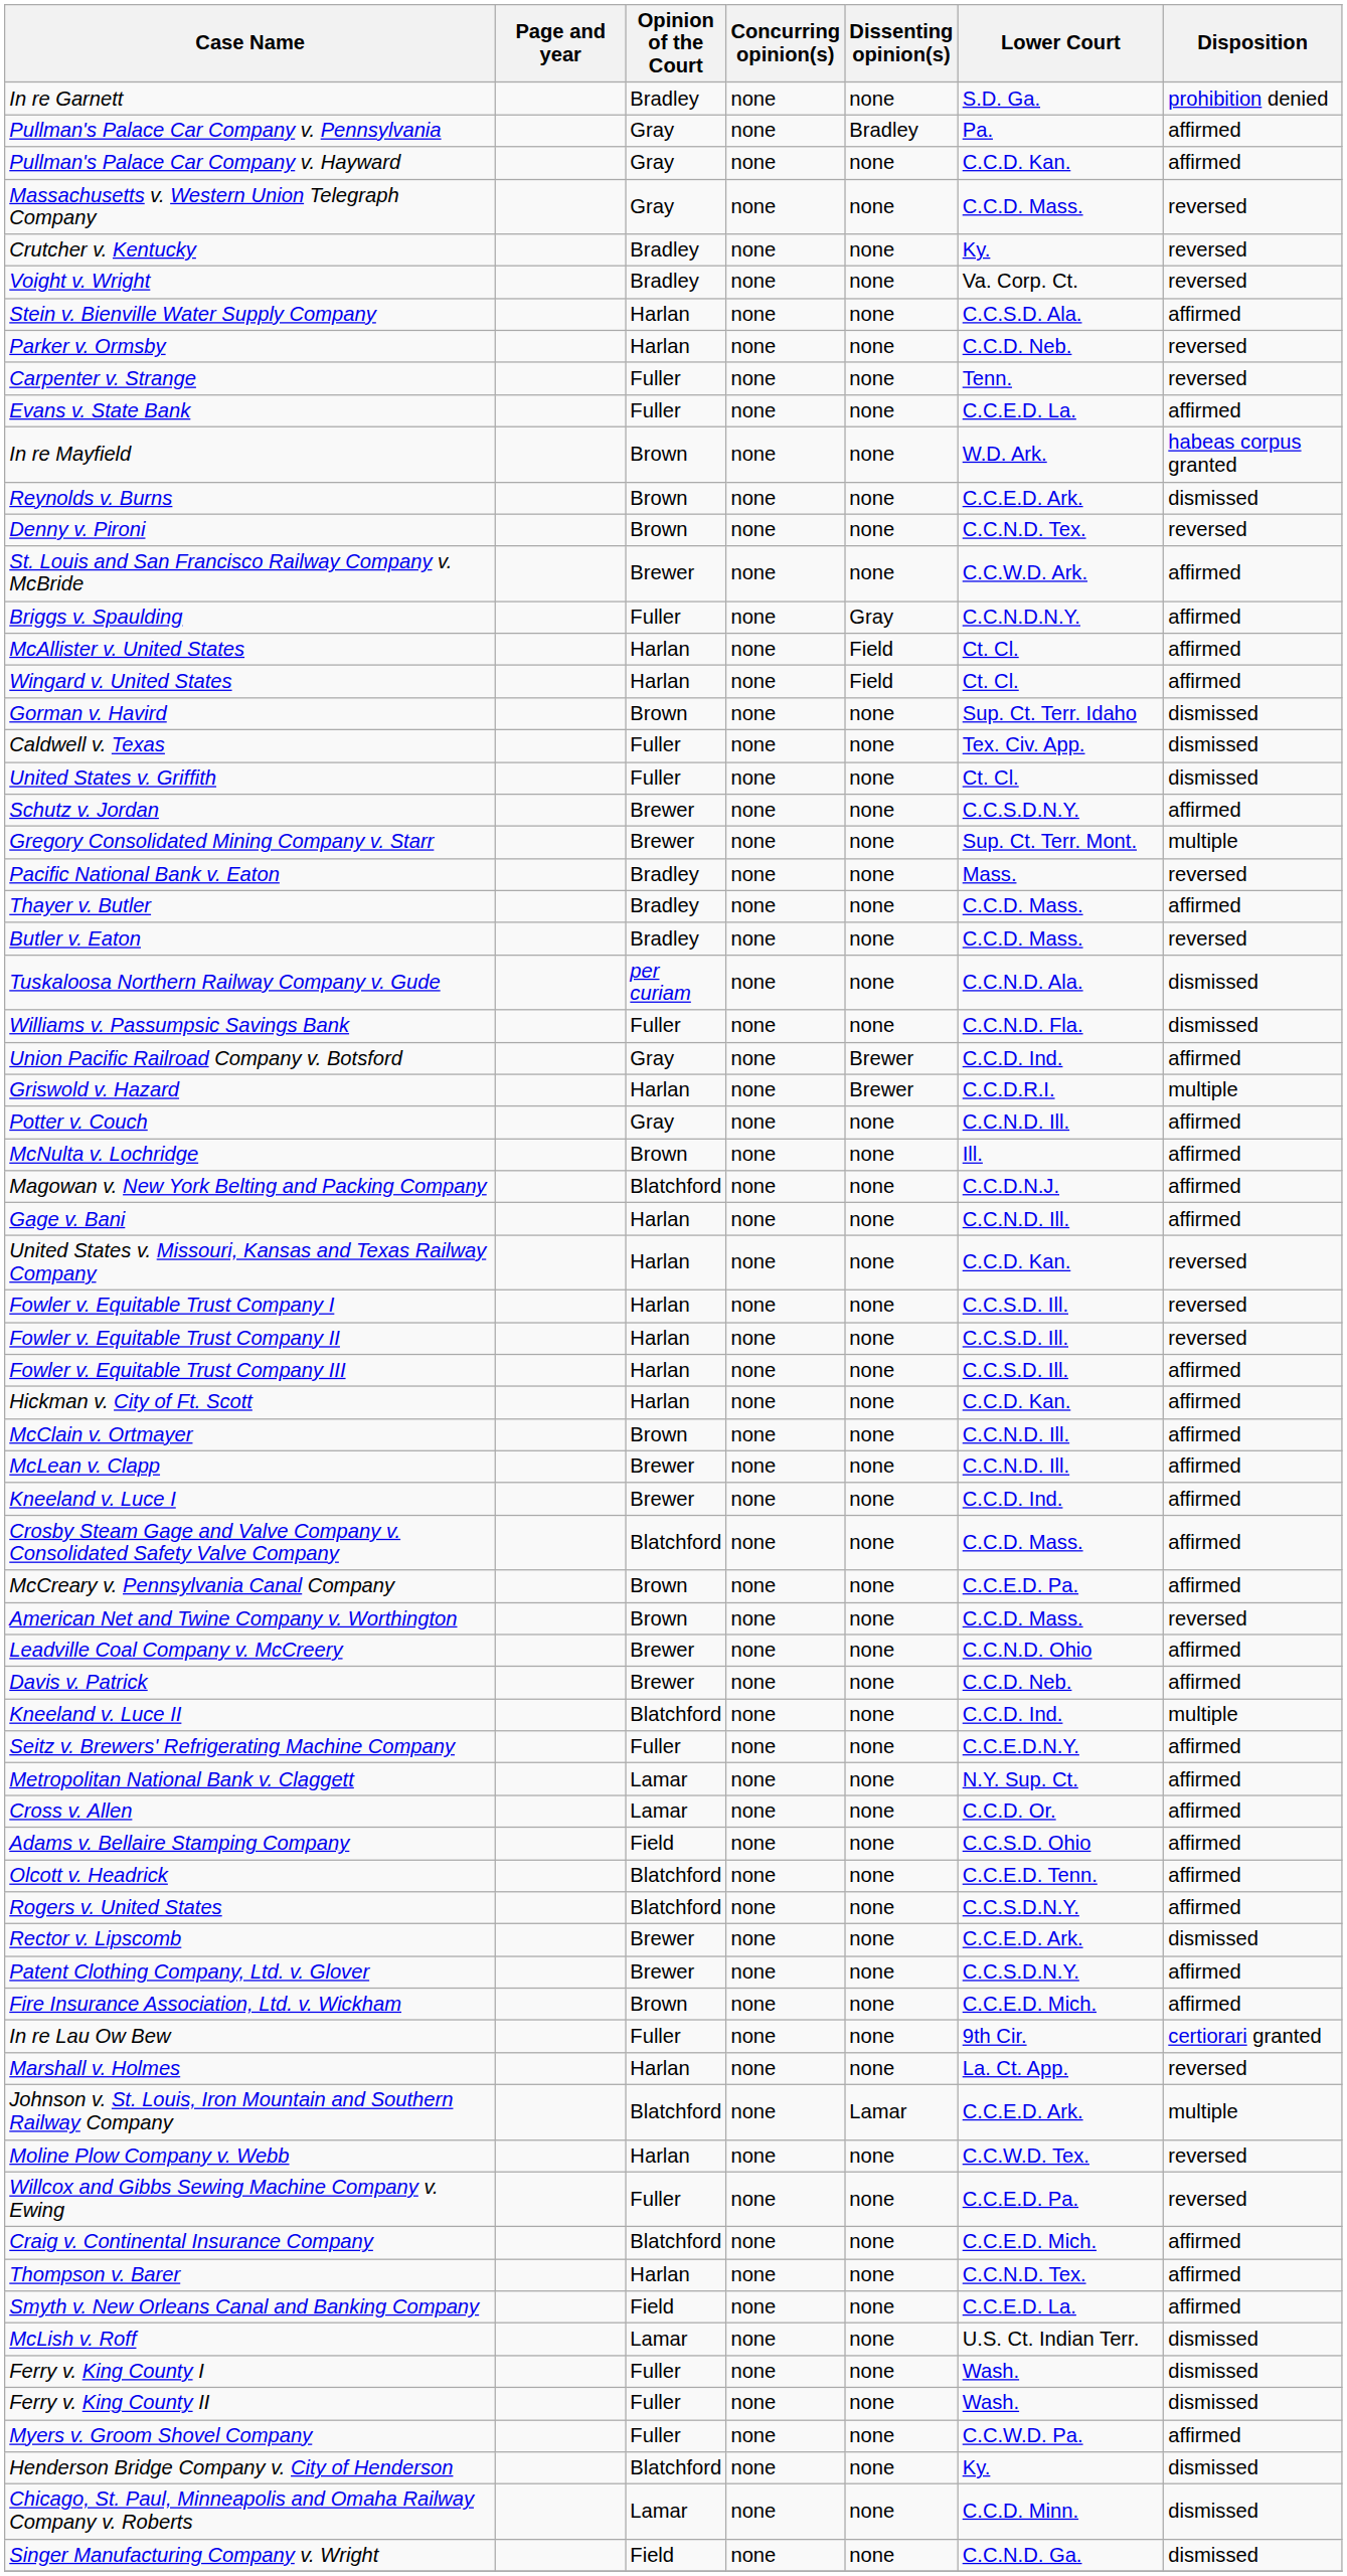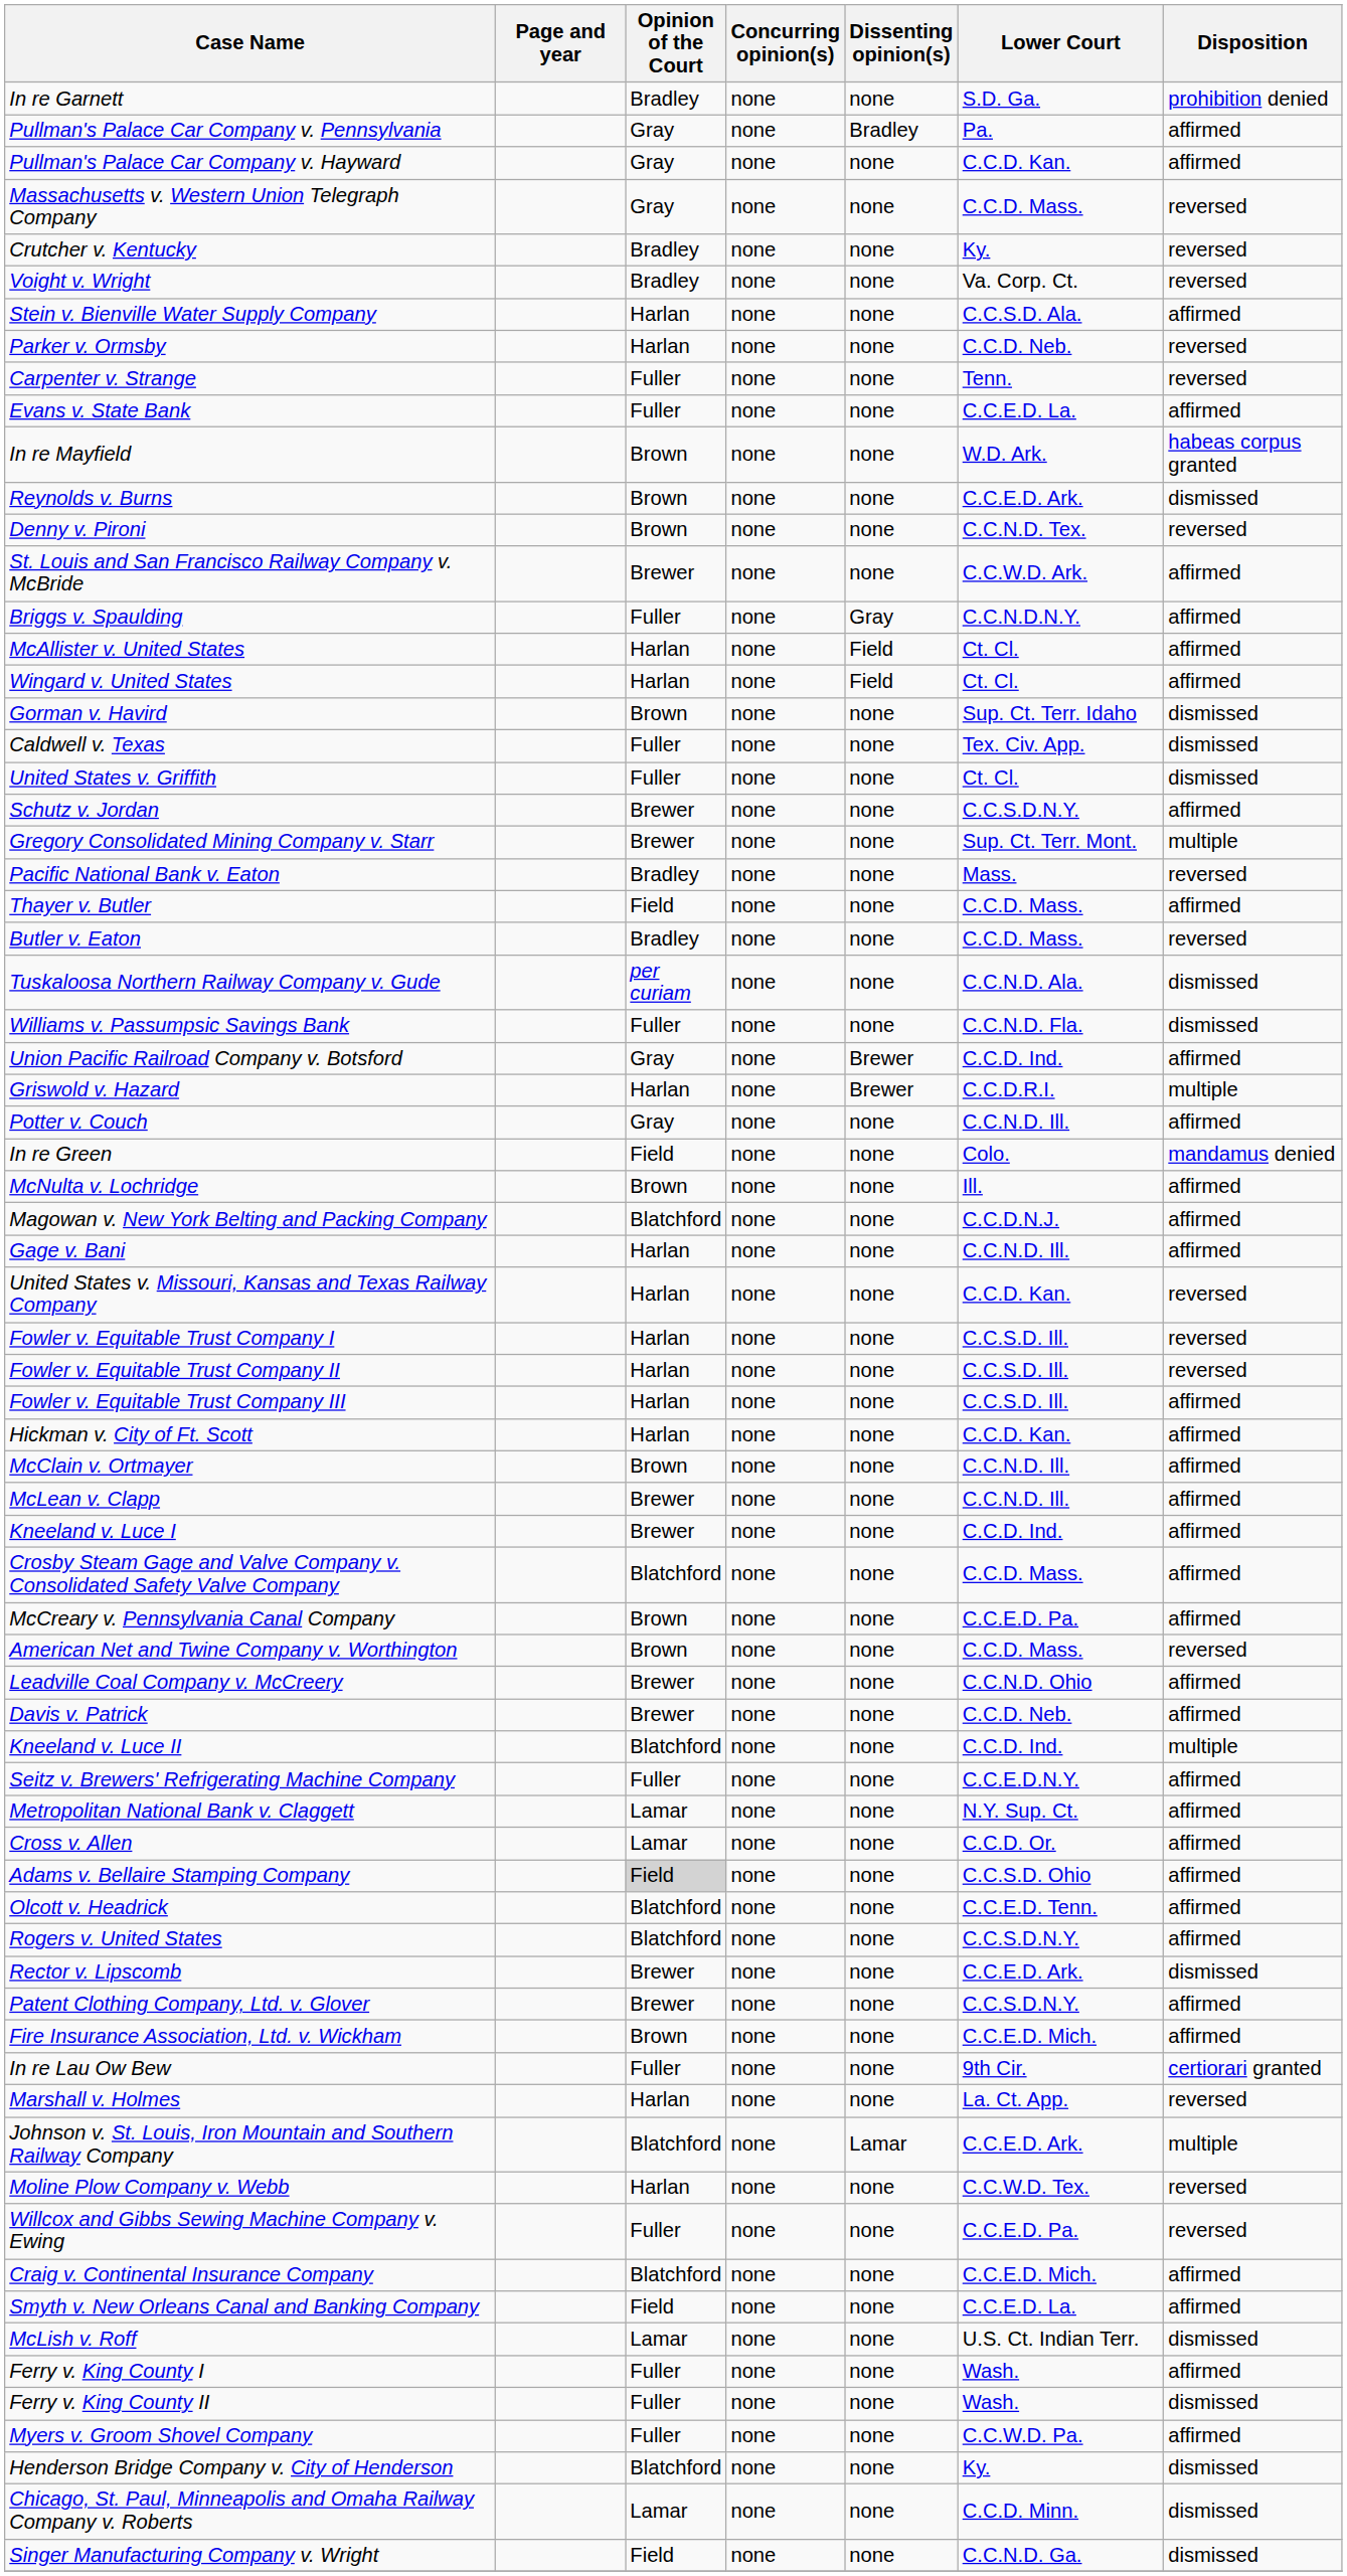Thayer v. Butler | Opinion of the Court: Bradley -> Field
+ row: In re Green | Field | none | none | Colo. | mandamus denied
Adams v. Bellaire Stamping Company | Opinion of the Court: no background -> lightgrey background
- row: Thompson v. Barer | Harlan | none | none | C.C.N.D. Tex. | affirmed
Ferry v. King County I | Disposition: dismissed -> affirmed
